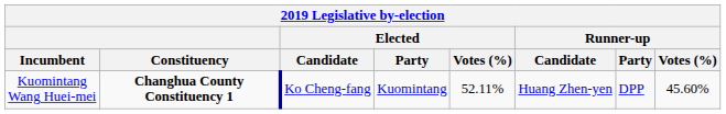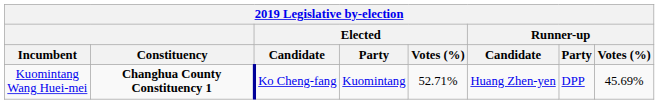Kuomintang Wang Huei-mei | Elected / Votes (%): 52.11% -> 52.71%
Kuomintang Wang Huei-mei | Runner-up / Votes (%): 45.60% -> 45.69%
